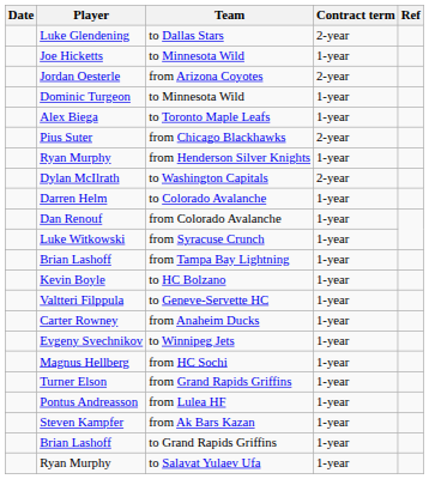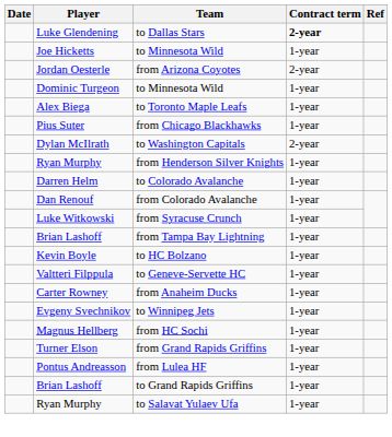to Dallas Stars | Contract term: normal -> bold
from Chicago Blackhawks | Contract term: 2-year -> 1-year
rows swapped: to Washington Capitals <-> from Henderson Silver Knights
- row: Steven Kampfer | from Ak Bars Kazan | 1-year
